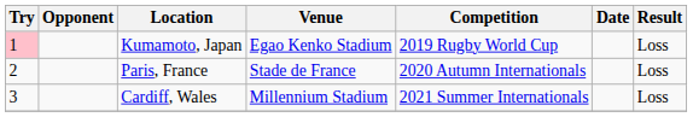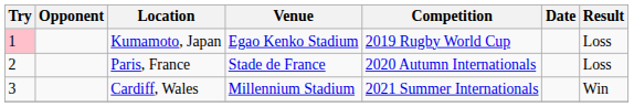Cardiff, Wales | Result: Loss -> Win
